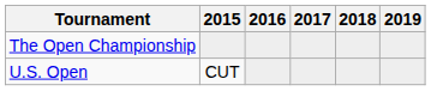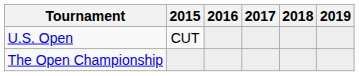rows swapped: U.S. Open <-> The Open Championship
